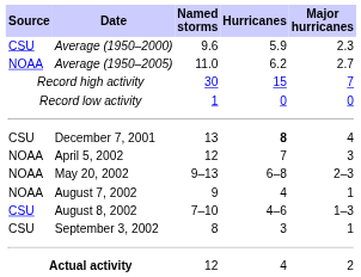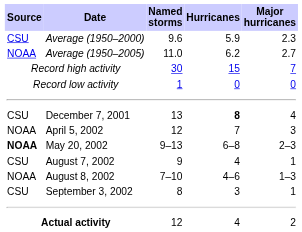May 20, 2002 | Source: normal -> bold
August 7, 2002 | Source: NOAA -> CSU
August 8, 2002 | Source: CSU -> NOAA
